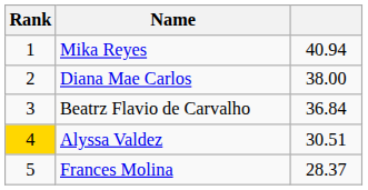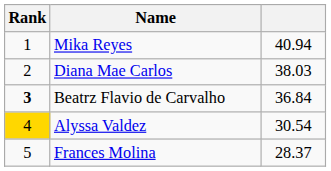Diana Mae Carlos | column 3: 38.00 -> 38.03
Beatrz Flavio de Carvalho | Rank: normal -> bold
Alyssa Valdez | column 3: 30.51 -> 30.54
